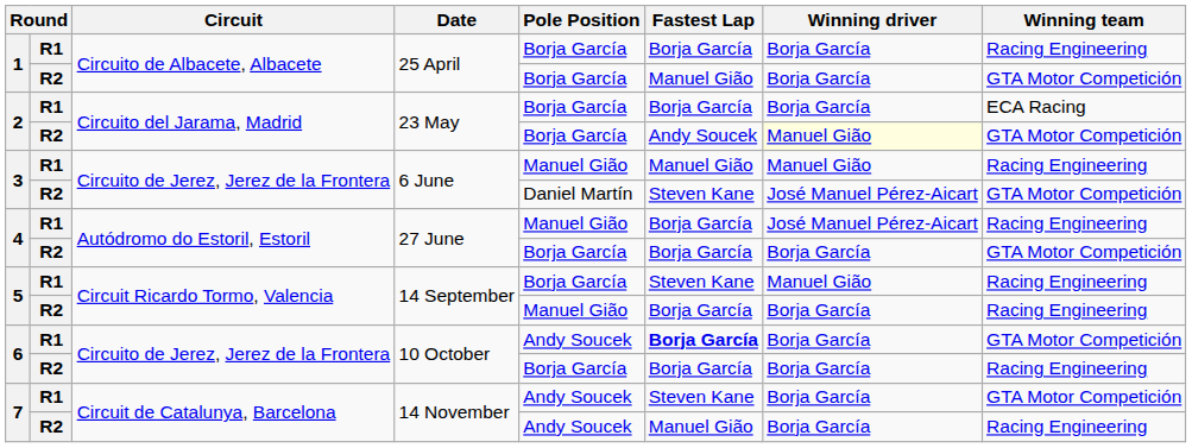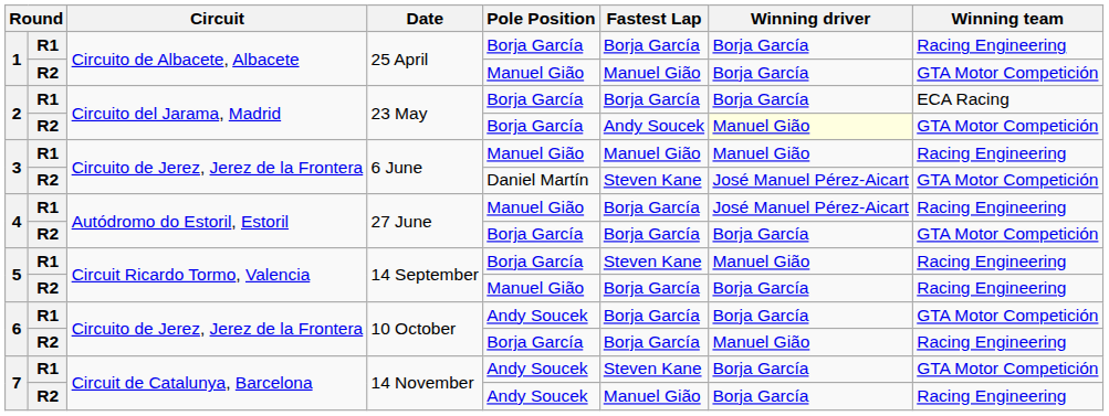1 / R2 | Pole Position: Borja García -> Manuel Gião
6 / R1 | Fastest Lap: bold -> normal
6 / R2 | Winning driver: Borja García -> Manuel Gião
